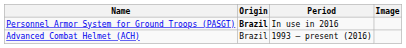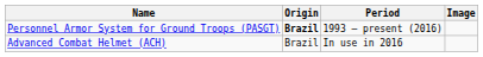Personnel Armor System for Ground Troops (PASGT) | Period: In use in 2016 -> 1993 – present (2016)
Advanced Combat Helmet (ACH) | Period: 1993 – present (2016) -> In use in 2016
